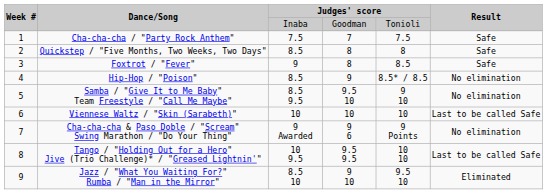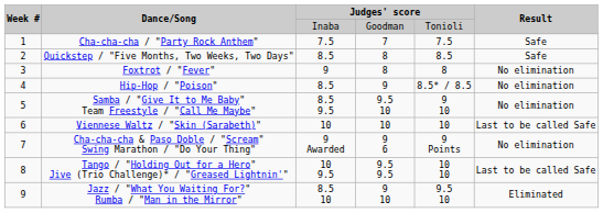Quickstep / "Five Months, Two Weeks, Two Days" | column 5: 8 -> 8.5
Foxtrot / "Fever" | column 5: 8.5 -> 8
Foxtrot / "Fever" | Result: Safe -> No elimination
